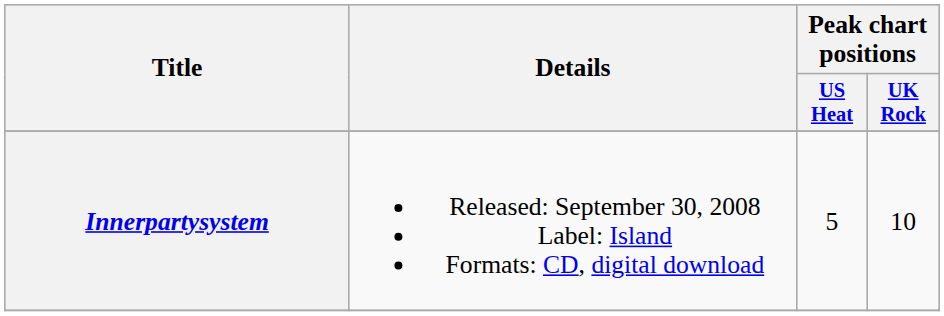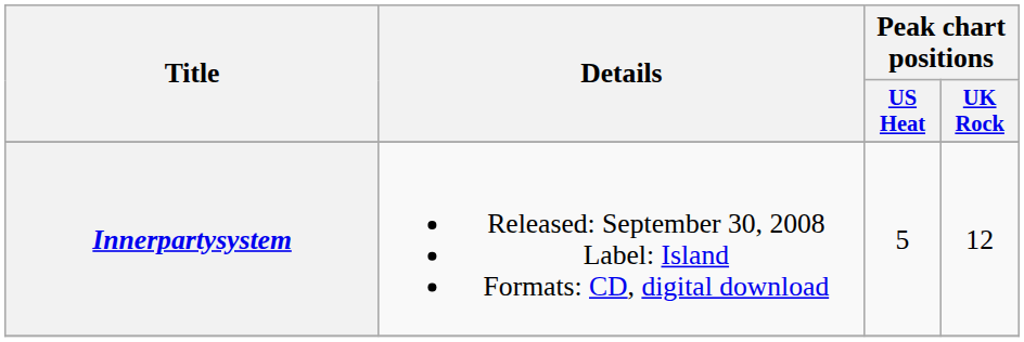Innerpartysystem | Peak chart positions / UK Rock: 10 -> 12
